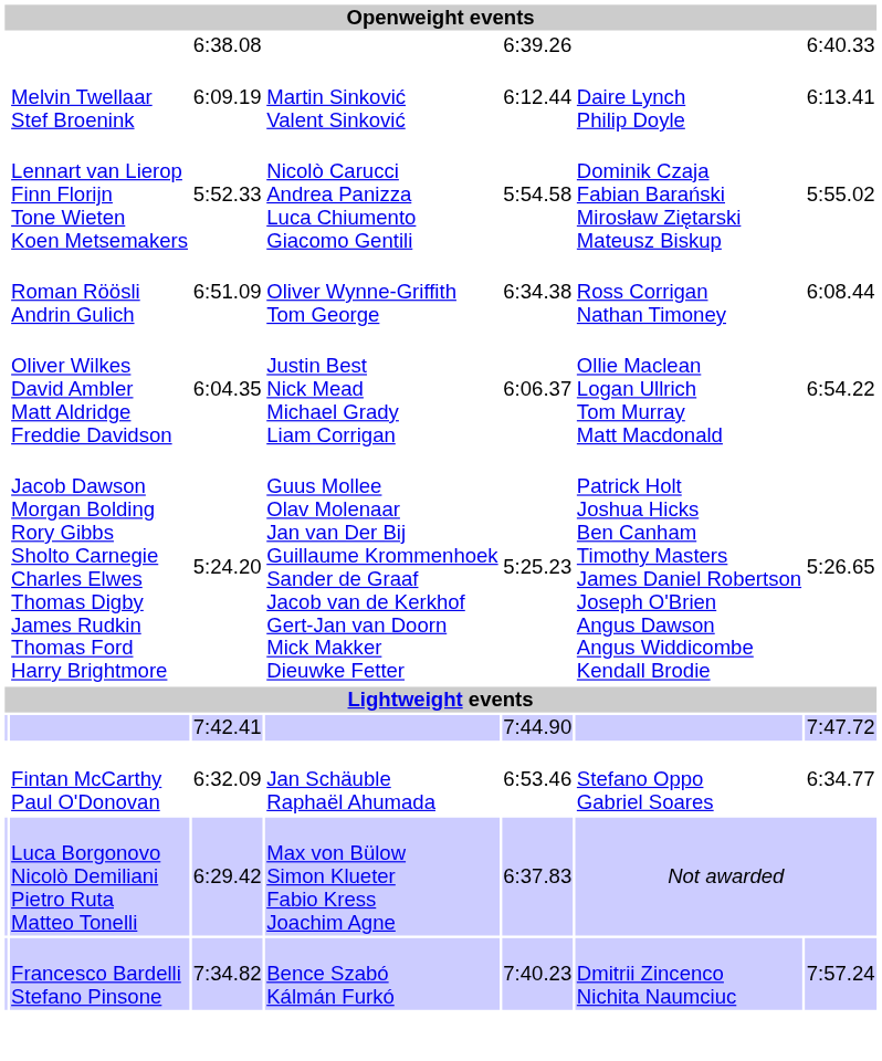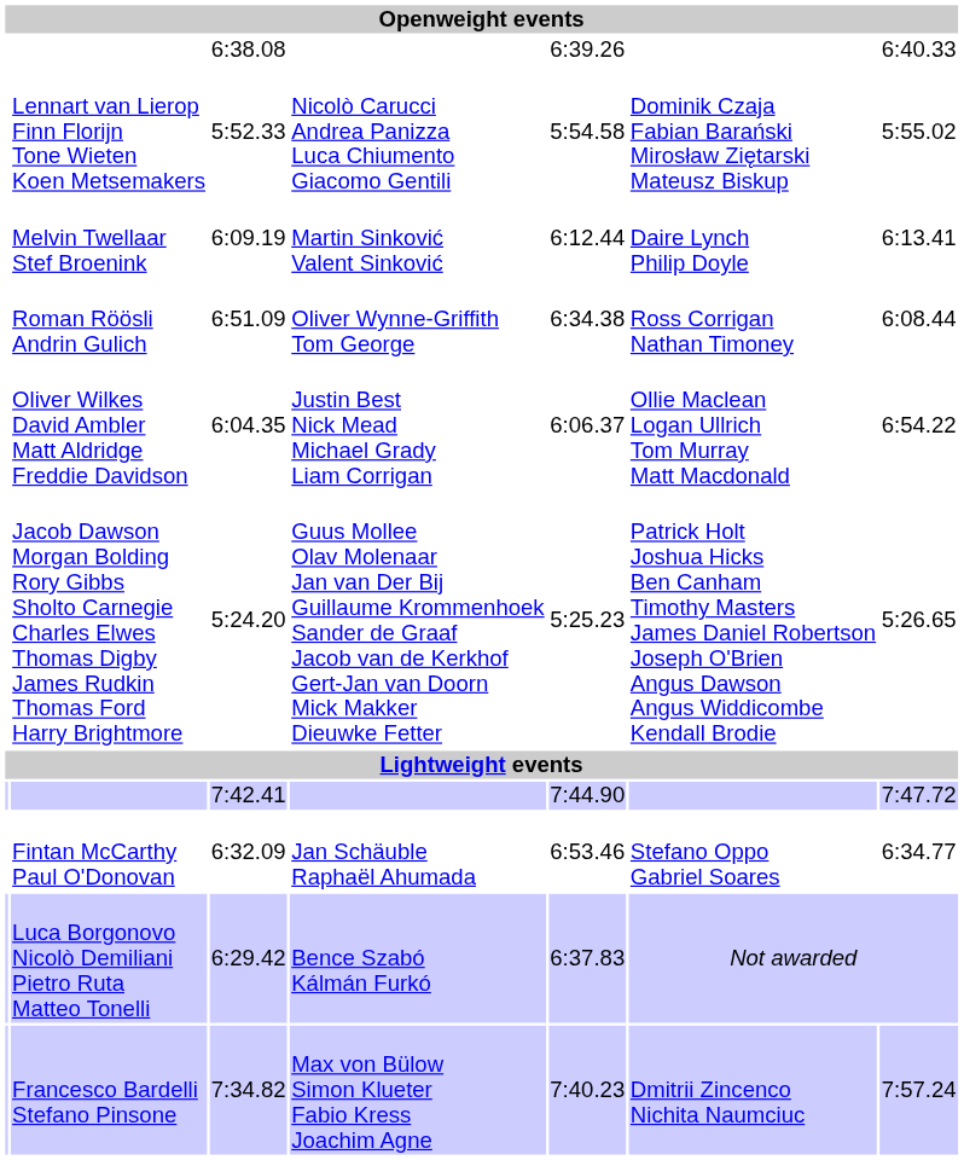rows swapped: Melvin Twellaar Stef Broenink <-> Lennart van Lierop Finn Florijn Tone Wieten Koen Metsemakers
Luca Borgonovo Nicolò Demiliani Pietro Ruta Matteo Tonelli | column 4: Max von Bülow Simon Klueter Fabio Kress Joachim Agne -> Bence Szabó Kálmán Furkó
Francesco Bardelli Stefano Pinsone | column 4: Bence Szabó Kálmán Furkó -> Max von Bülow Simon Klueter Fabio Kress Joachim Agne
